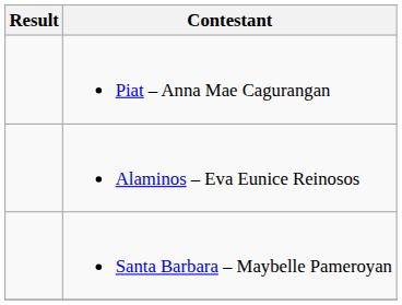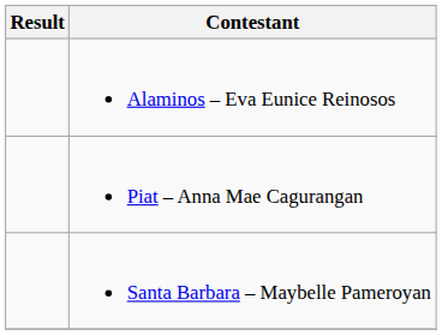rows swapped: Alaminos – Eva Eunice Reinosos <-> Piat – Anna Mae Cagurangan
